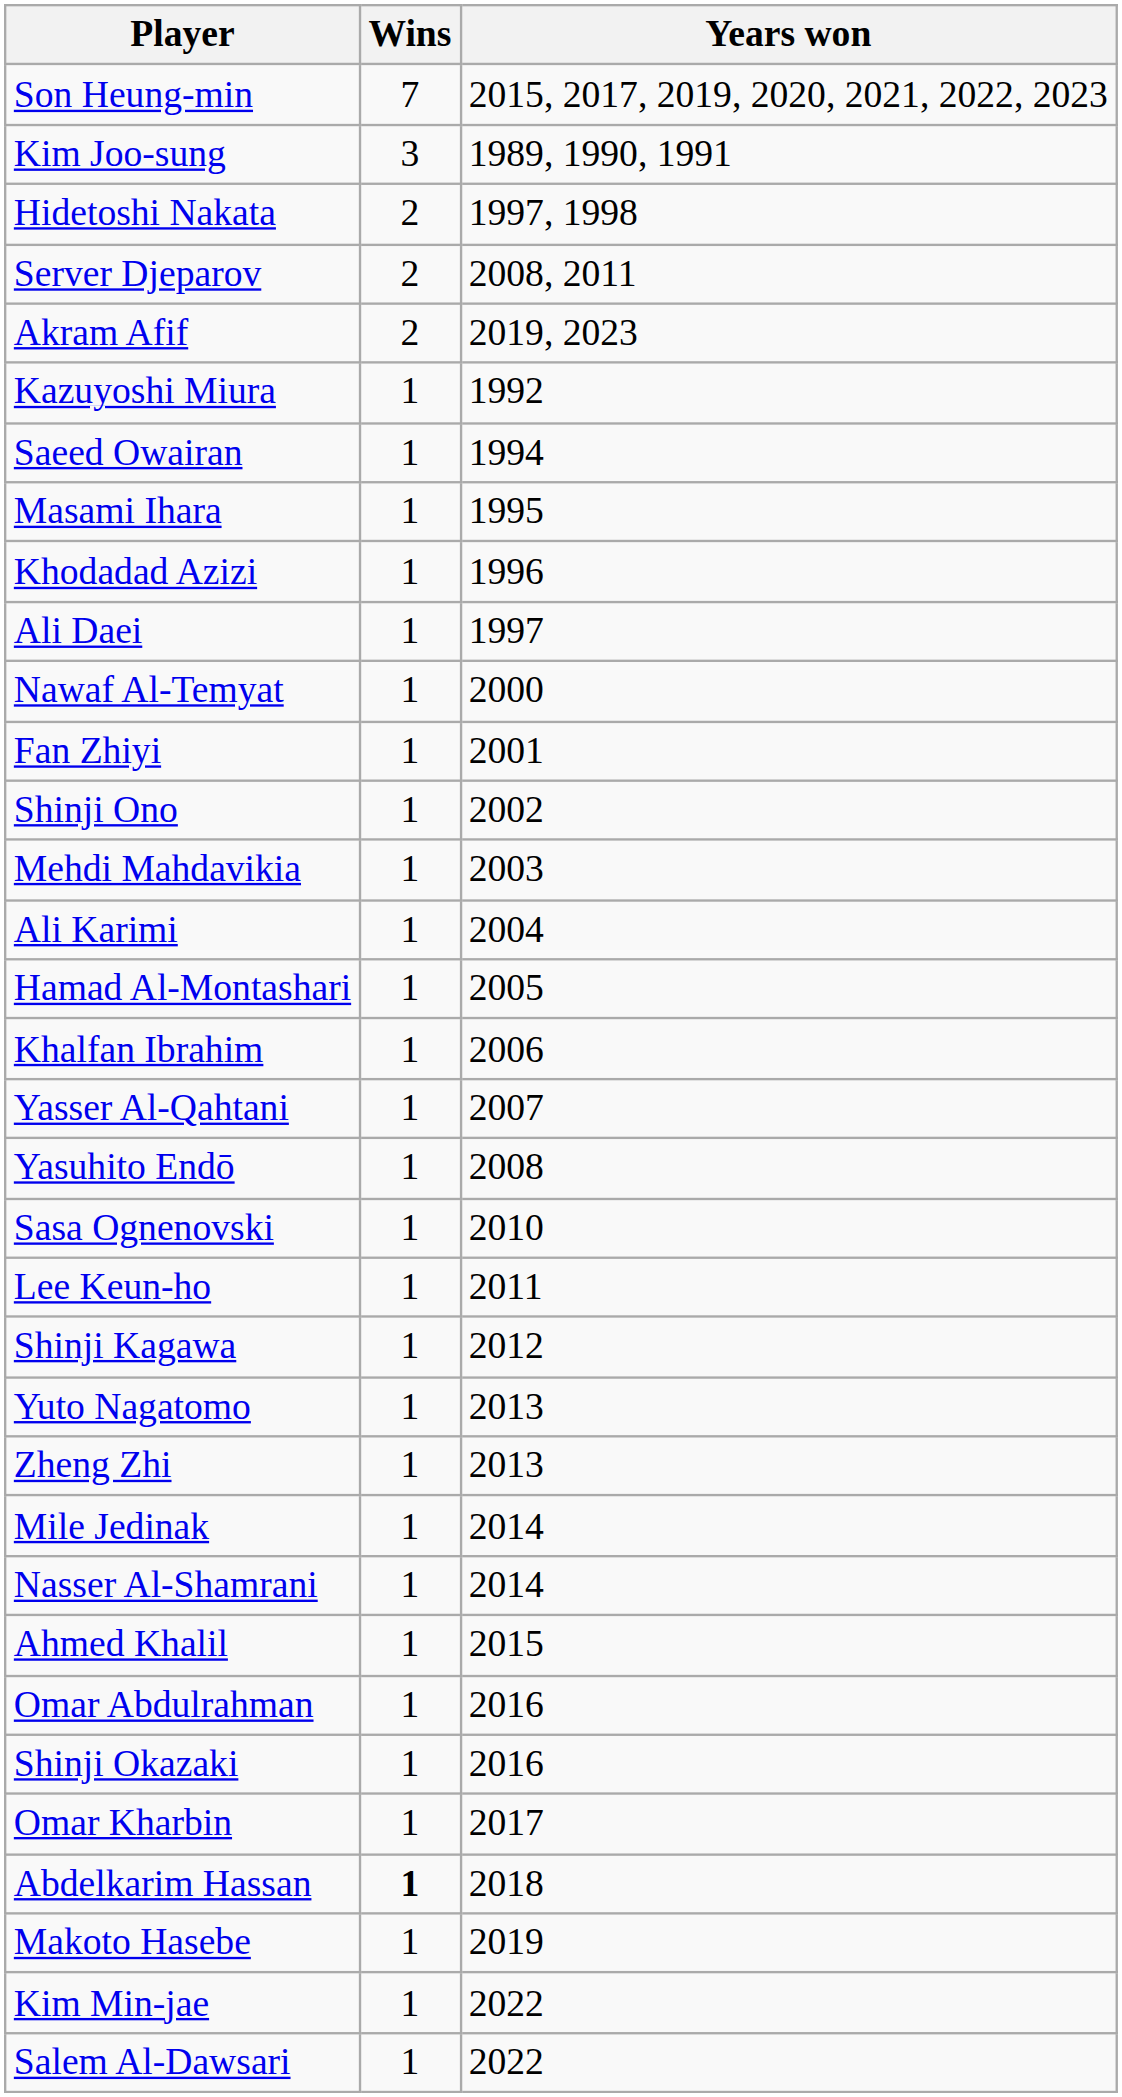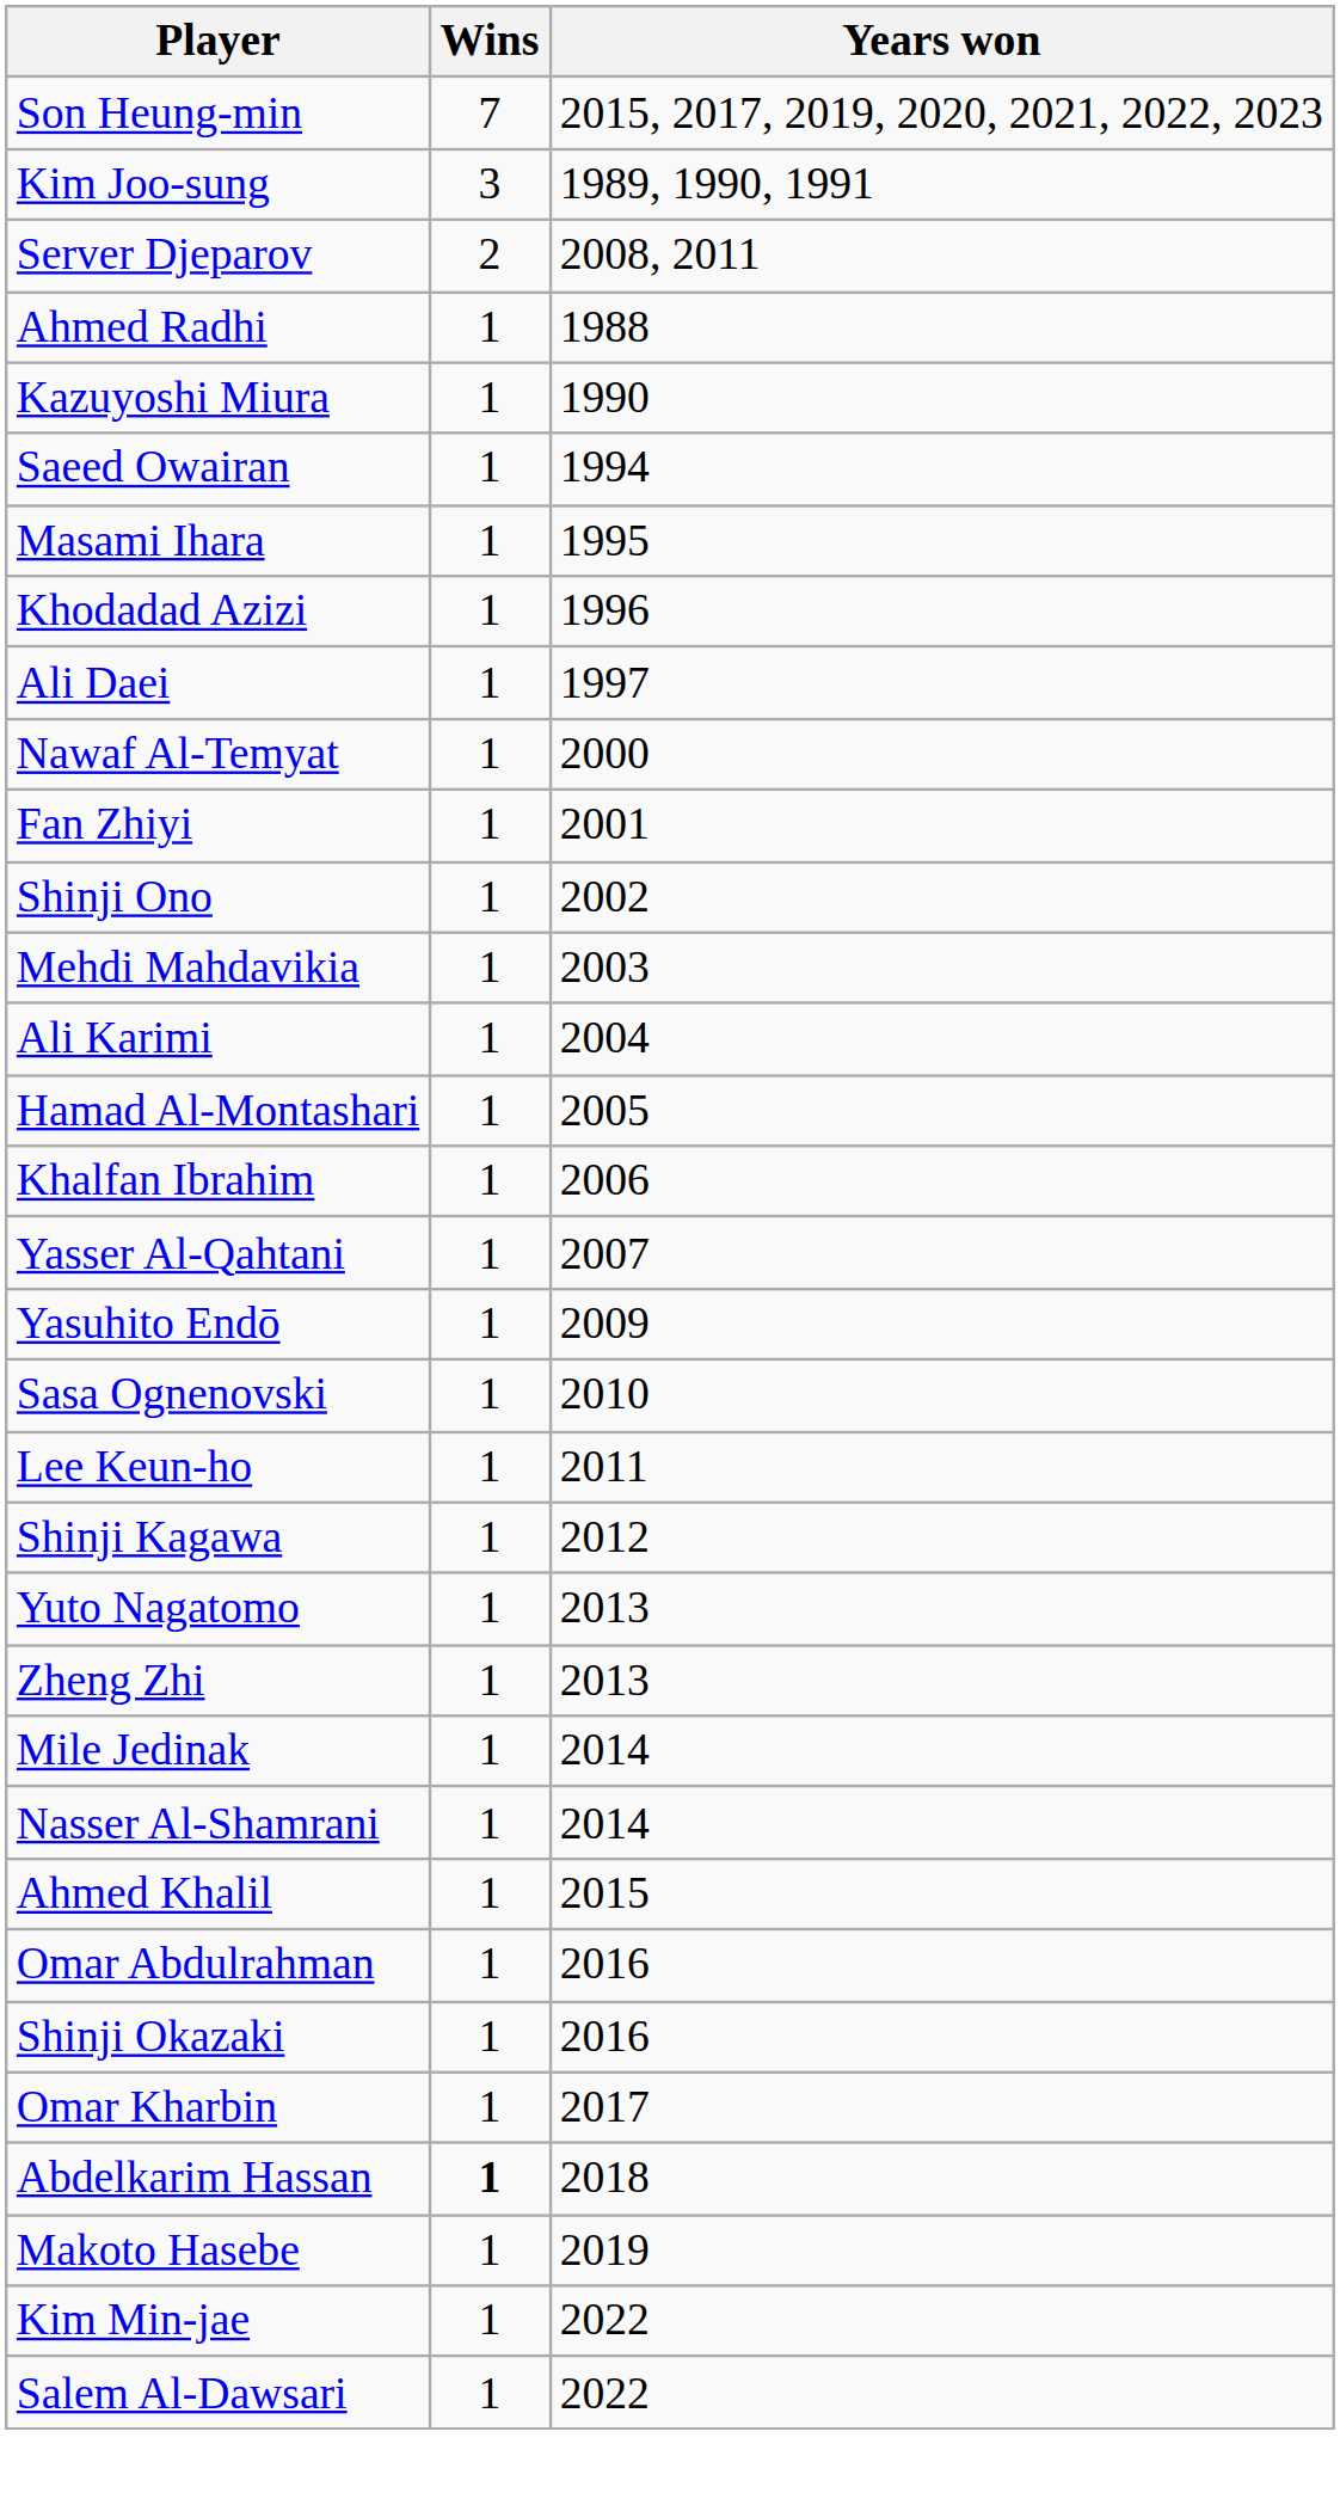- row: Hidetoshi Nakata | 2 | 1997, 1998
- row: Akram Afif | 2 | 2019, 2023
+ row: Ahmed Radhi | 1 | 1988
Kazuyoshi Miura | Years won: 1992 -> 1990
Yasuhito Endō | Years won: 2008 -> 2009
